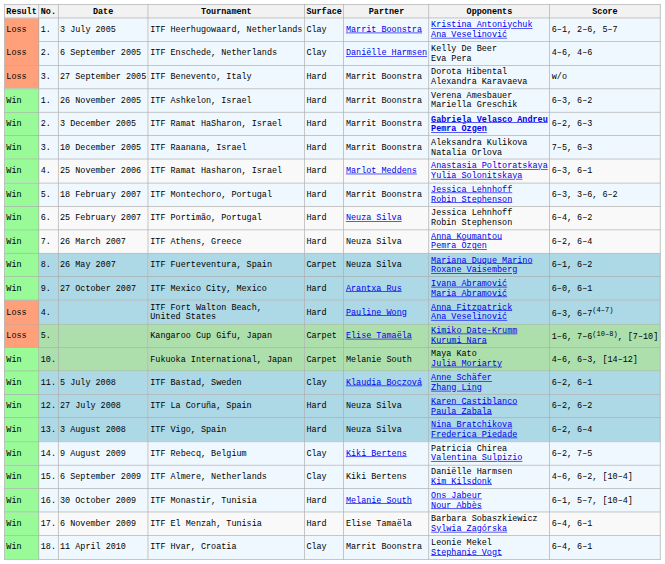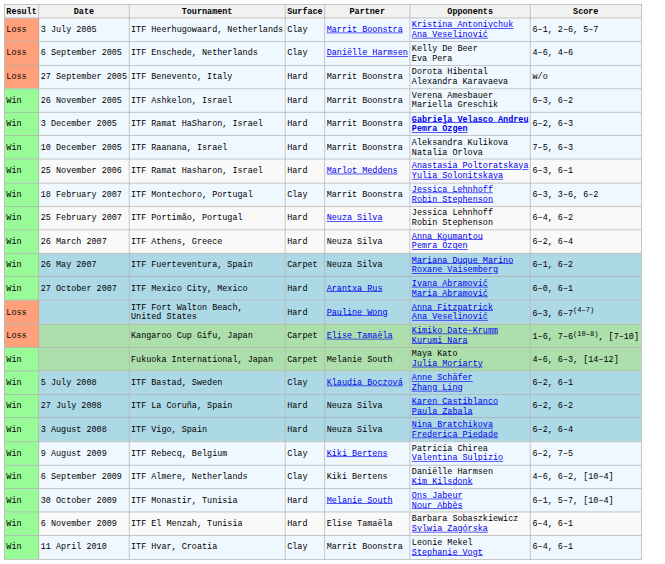- column: No. | 1. | 2. | 3. | 1. | 2. | 3. | 4. | 5. | 6. | 7. | 8. | 9. | 4. | 5. | 10. | 11. | 12. | 13. | 14. | 15. | 16. | 17. | 18.
ITF Montechoro, Portugal | Surface: Hard -> Clay
